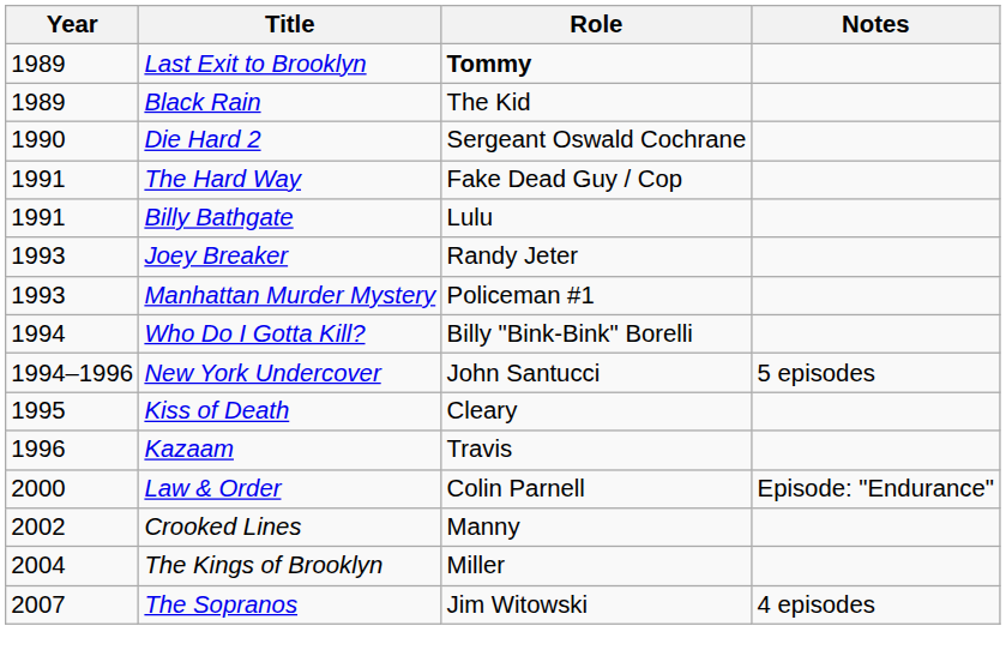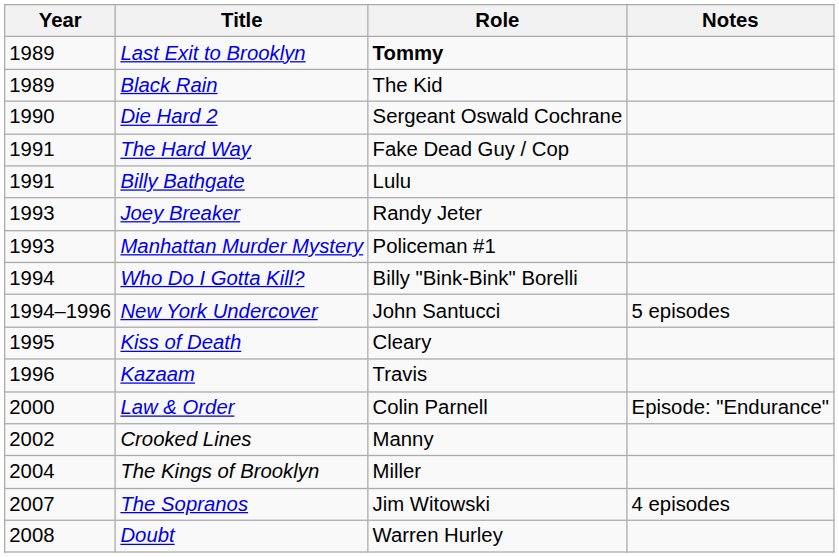+ row: 2008 | Doubt | Warren Hurley
